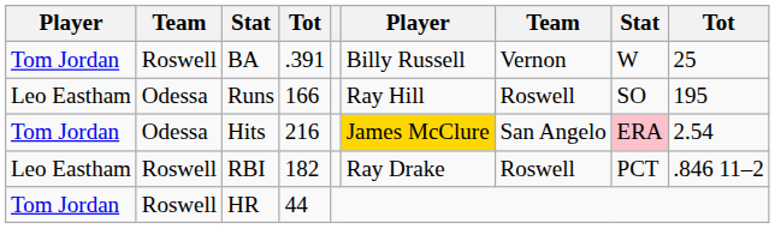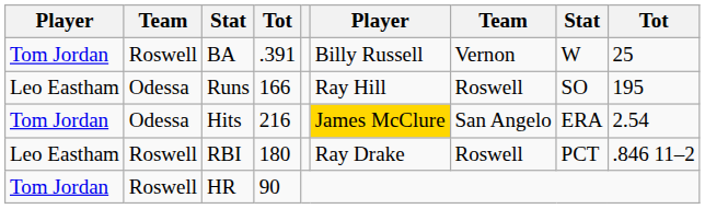Hits | column 8: pink background -> no background
RBI | column 4: 182 -> 180
HR | column 4: 44 -> 90
